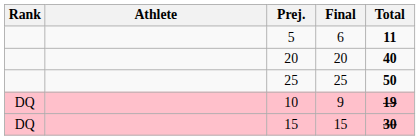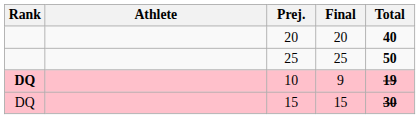- row: 5 | 6 | 11
10 | Rank: normal -> bold
